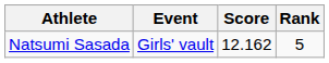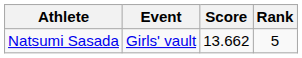Natsumi Sasada | Score: 12.162 -> 13.662
